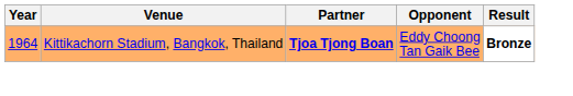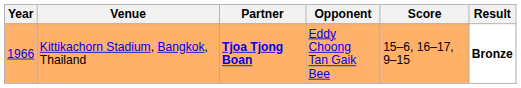+ column: Score | 15–6, 16–17, 9–15
Kittikachorn Stadium, Bangkok, Thailand | Year: 1964 -> 1966
